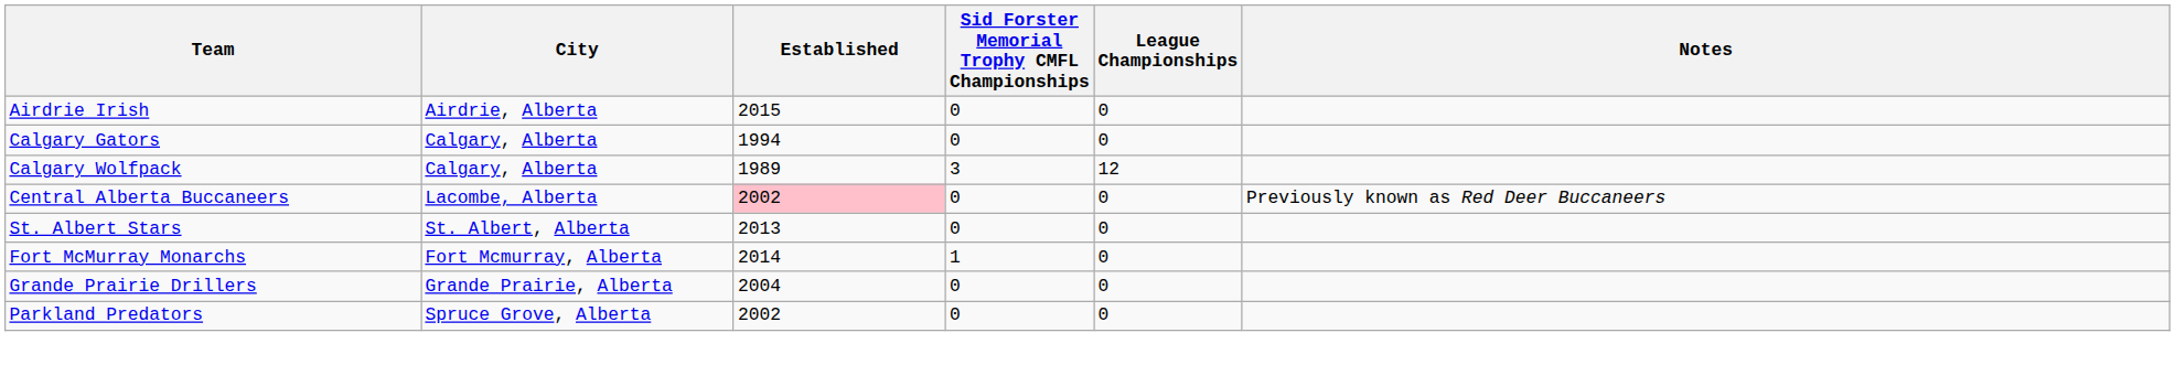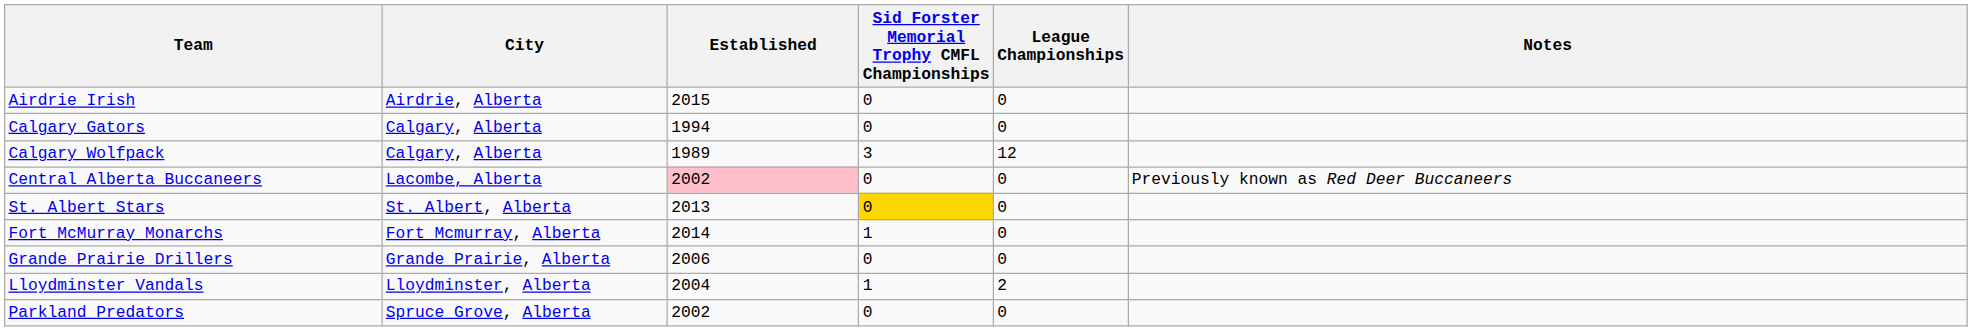St. Albert Stars | Sid Forster Memorial Trophy CMFL Championships: no background -> gold background
Grande Prairie Drillers | Established: 2004 -> 2006
+ row: Lloydminster Vandals | Lloydminster, Alberta | 2004 | 1 | 2
